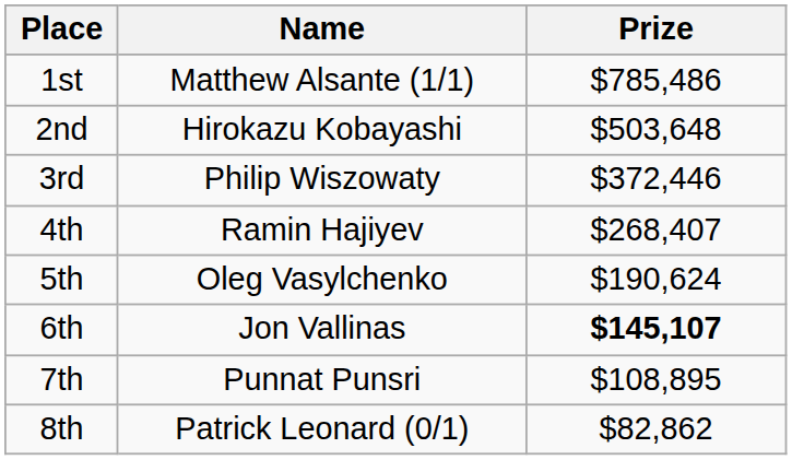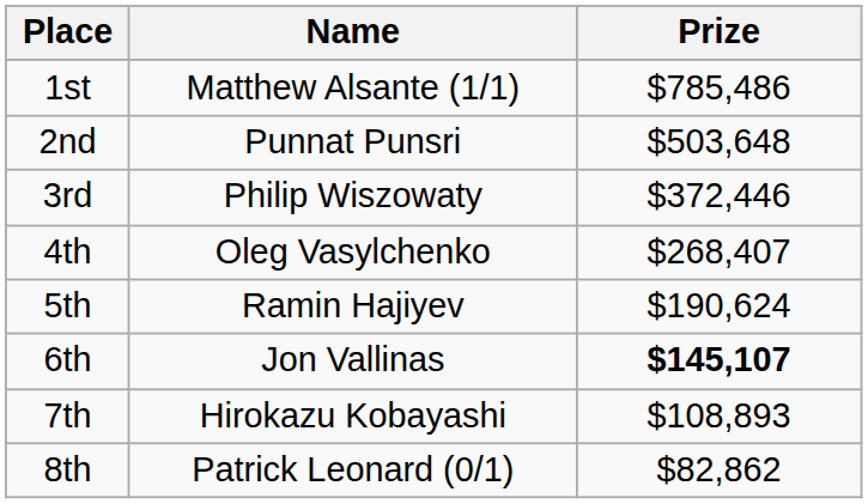2nd | Name: Hirokazu Kobayashi -> Punnat Punsri
4th | Name: Ramin Hajiyev -> Oleg Vasylchenko
5th | Name: Oleg Vasylchenko -> Ramin Hajiyev
7th | Name: Punnat Punsri -> Hirokazu Kobayashi
7th | Prize: $108,895 -> $108,893
